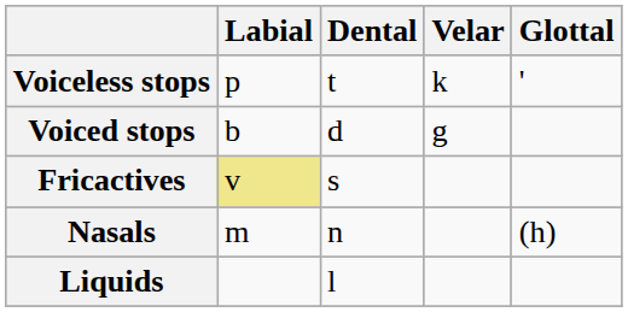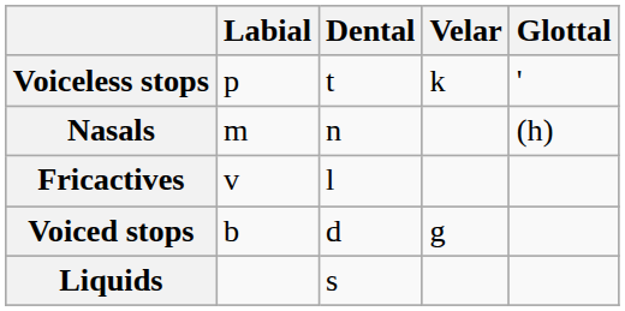rows swapped: Voiced stops <-> Nasals
Fricactives | Labial: khaki background -> no background
Fricactives | Dental: s -> l
Liquids | Dental: l -> s
